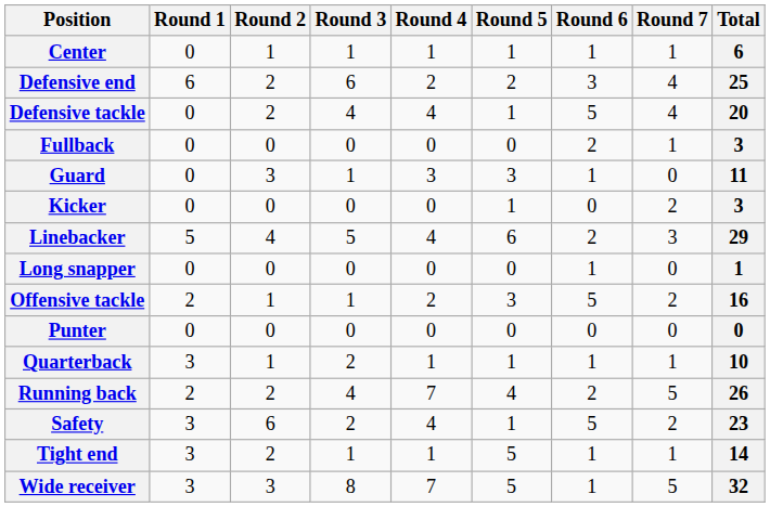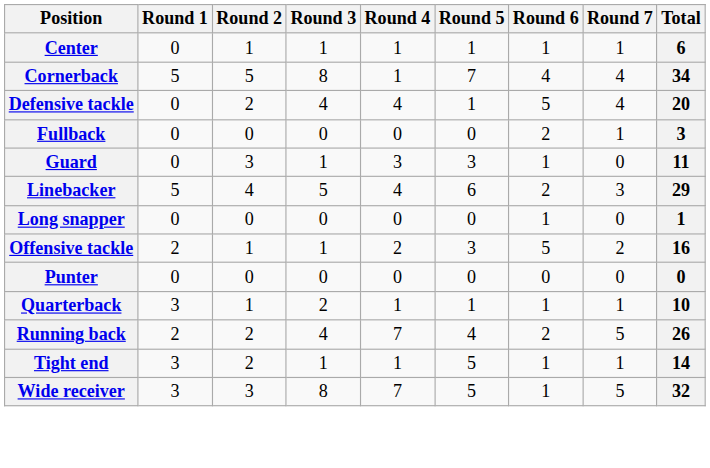+ row: Cornerback | 5 | 5 | 8 | 1 | 7 | 4 | 4 | 34
- row: Defensive end | 6 | 2 | 6 | 2 | 2 | 3 | 4 | 25
- row: Kicker | 0 | 0 | 0 | 0 | 1 | 0 | 2 | 3
- row: Safety | 3 | 6 | 2 | 4 | 1 | 5 | 2 | 23
